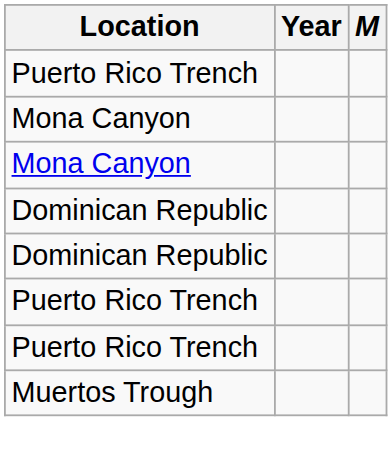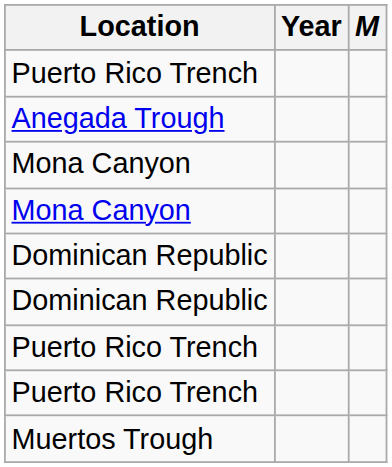+ row: Anegada Trough
